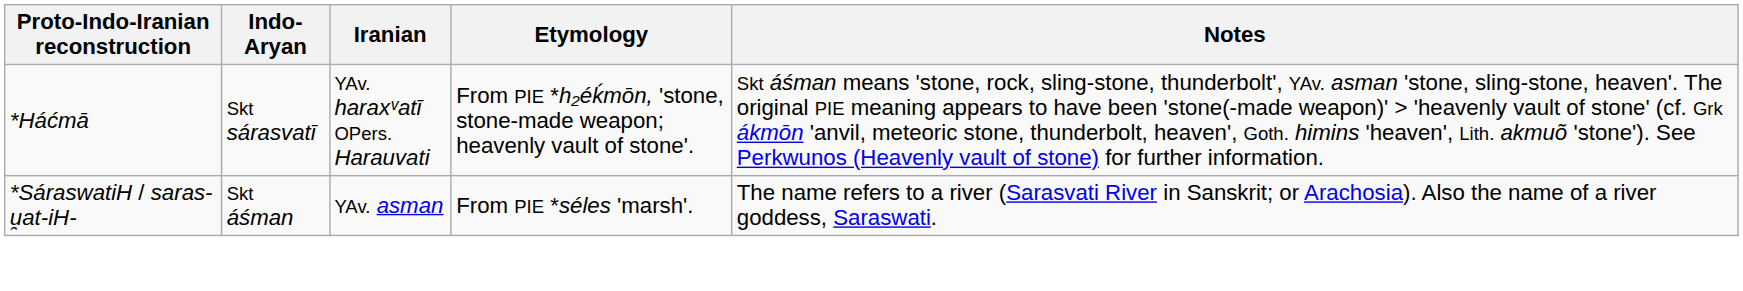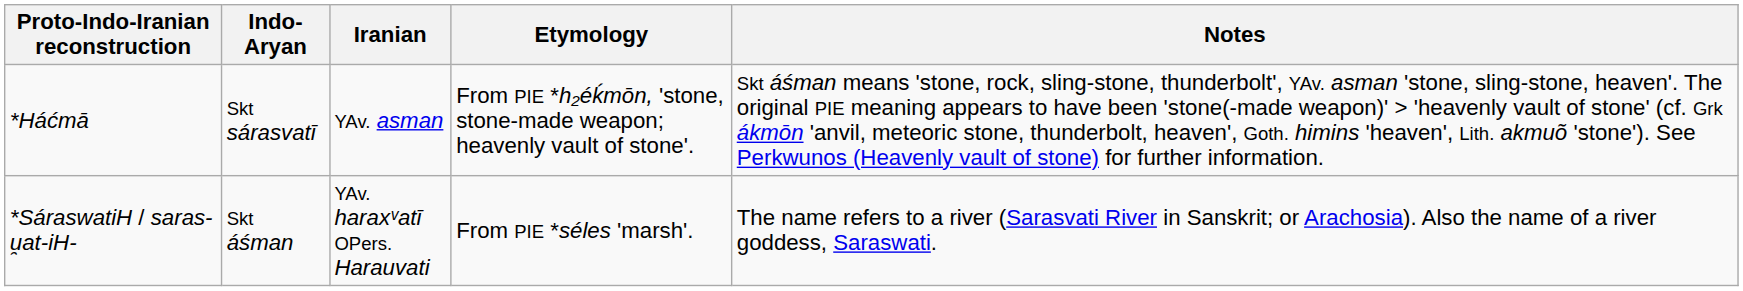*Háćmā | Iranian: YAv. haraxᵛatī OPers. Harauvati -> YAv. asman
*SáraswatiH / saras-u̯at-iH- | Iranian: YAv. asman -> YAv. haraxᵛatī OPers. Harauvati
